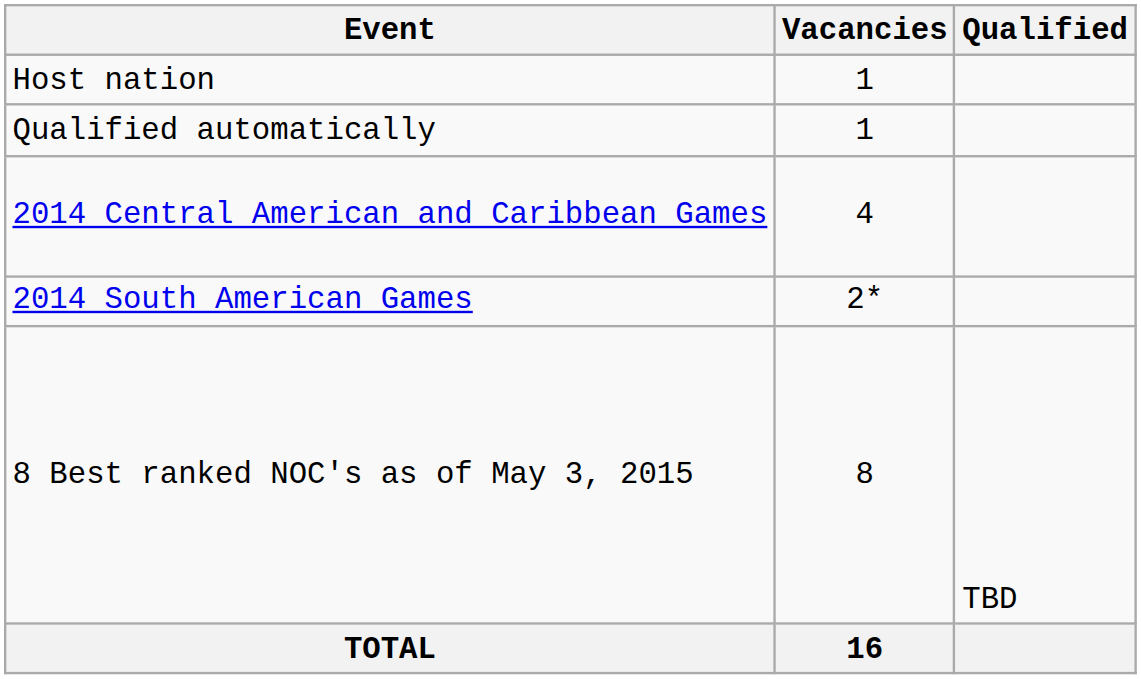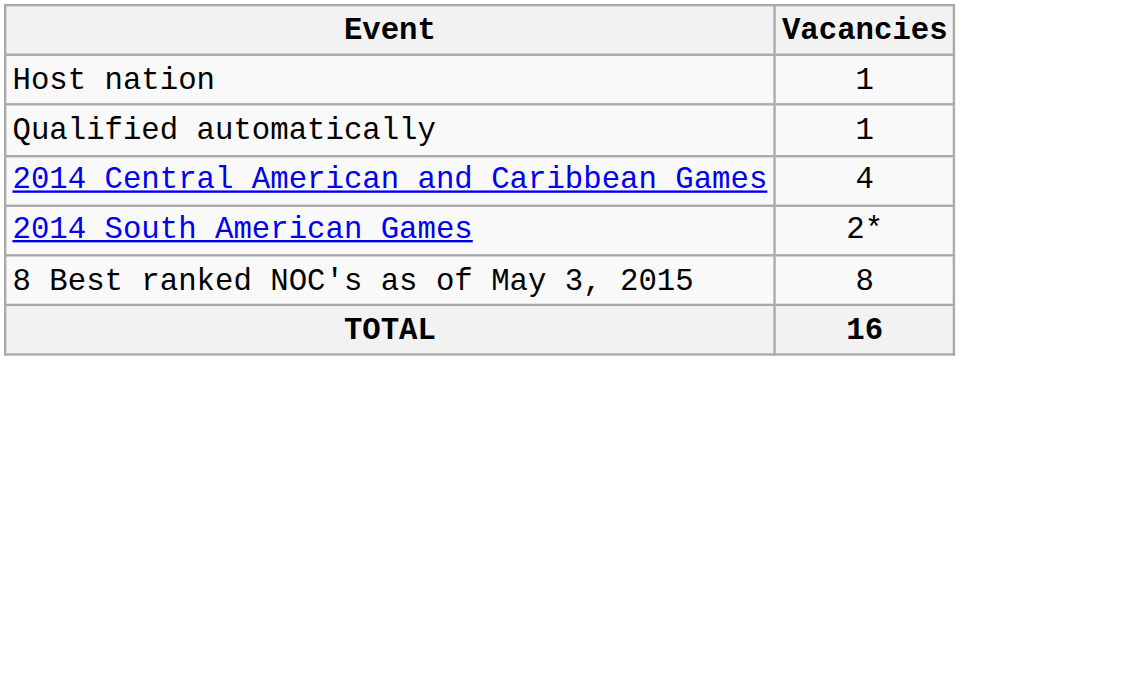- column: Qualified | TBD
